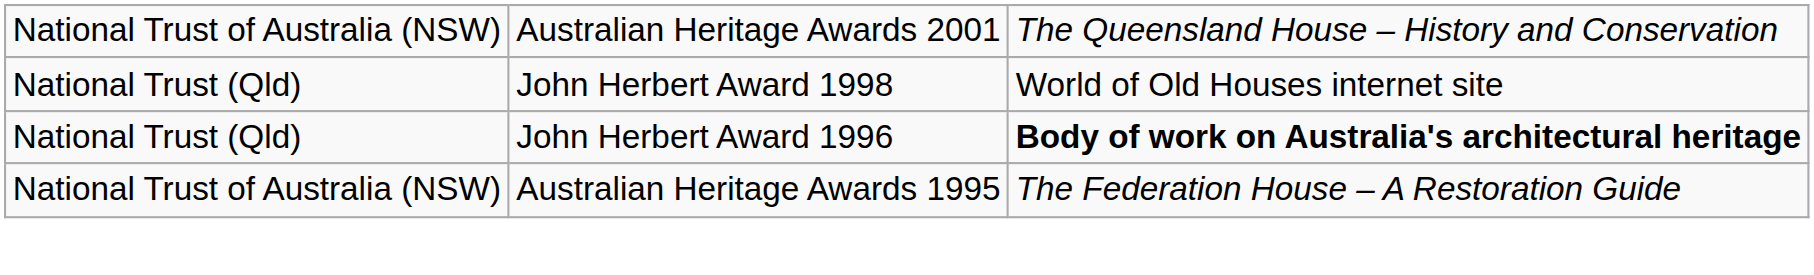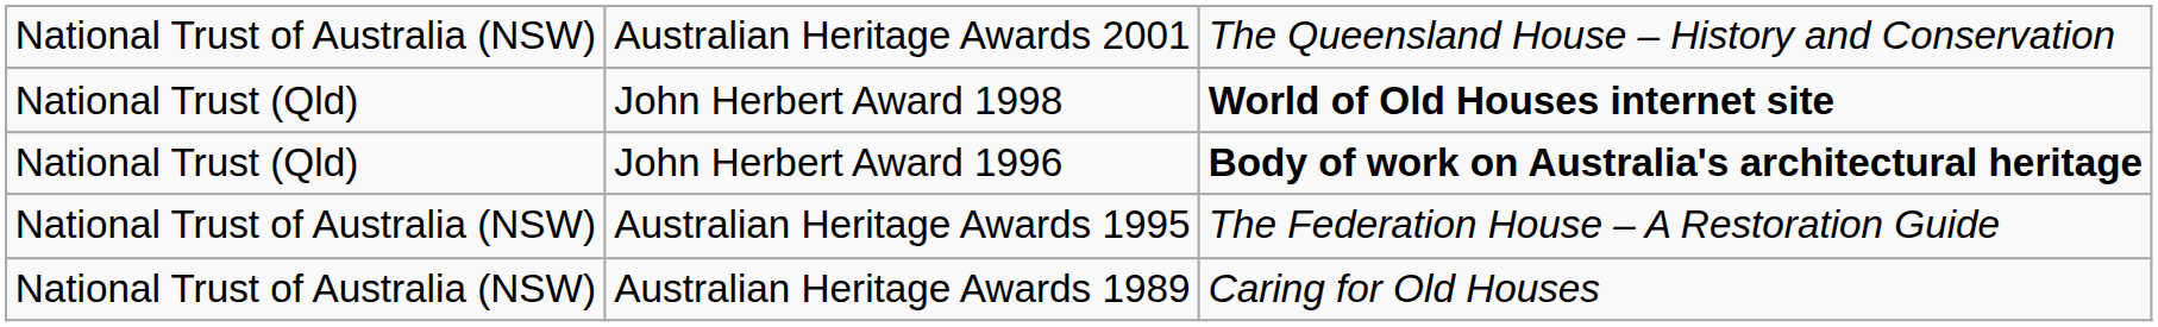John Herbert Award 1998 | column 3: normal -> bold
+ row: National Trust of Australia (NSW) | Australian Heritage Awards 1989 | Caring for Old Houses
